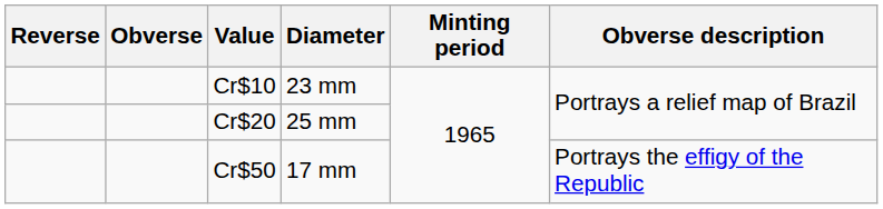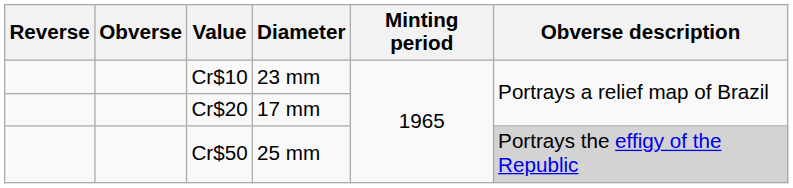Cr$20 | Diameter: 25 mm -> 17 mm
Cr$50 | Diameter: 17 mm -> 25 mm
Cr$50 | Obverse description: no background -> lightgrey background
